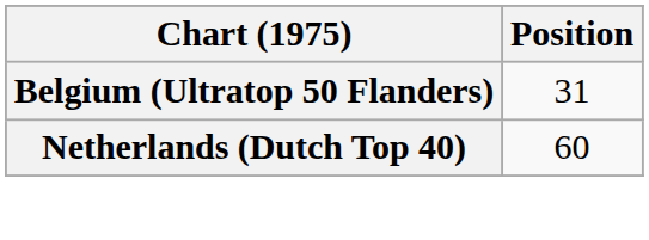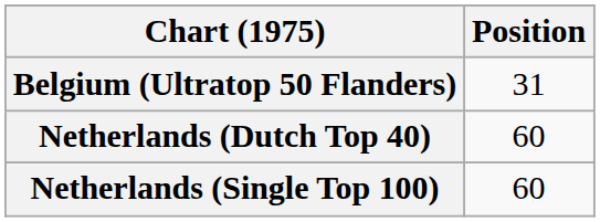+ row: Netherlands (Single Top 100) | 60
